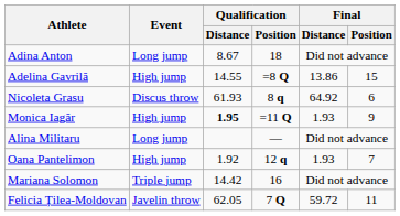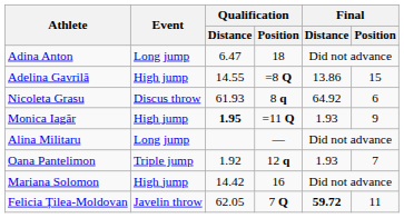Adina Anton | Qualification / Distance: 8.67 -> 6.47
Oana Pantelimon | Event: High jump -> Triple jump
Mariana Solomon | Event: Triple jump -> High jump
Felicia Țilea-Moldovan | Final / Distance: normal -> bold
